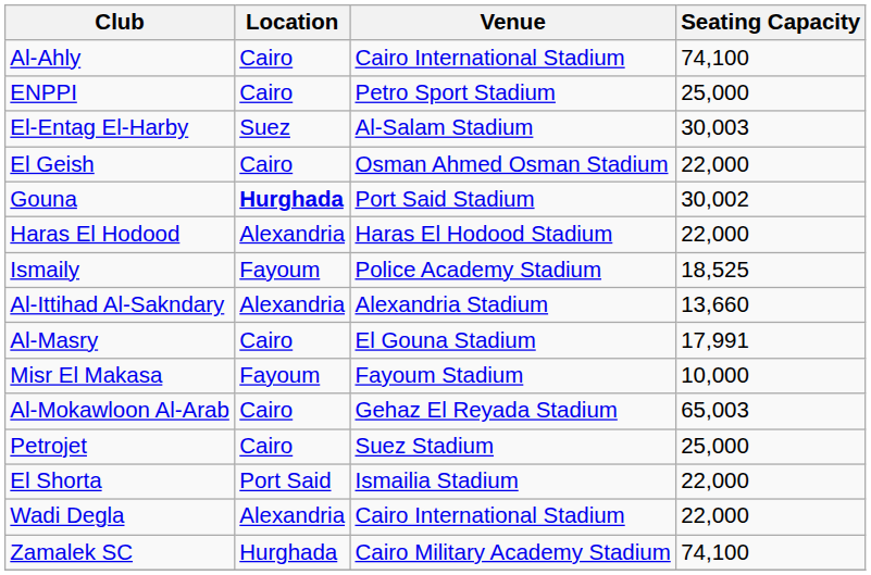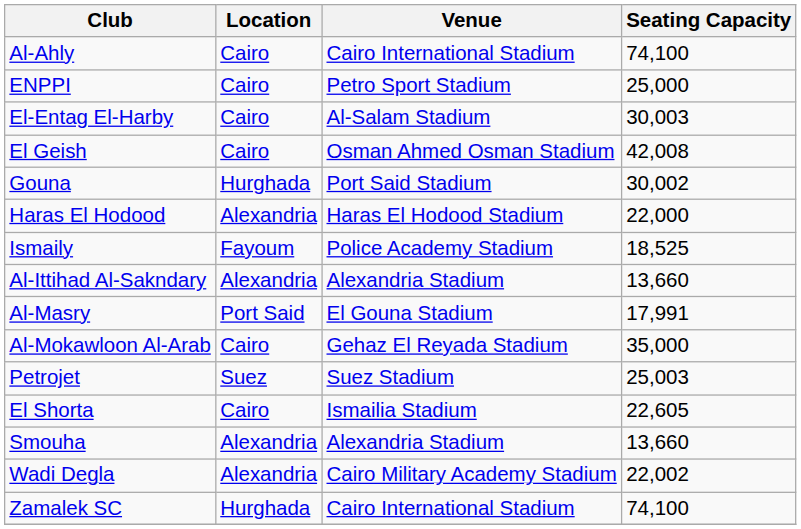El-Entag El-Harby | Location: Suez -> Cairo
El Geish | Seating Capacity: 22,000 -> 42,008
Gouna | Location: bold -> normal
Al-Masry | Location: Cairo -> Port Said
- row: Misr El Makasa | Fayoum | Fayoum Stadium | 10,000
Al-Mokawloon Al-Arab | Seating Capacity: 65,003 -> 35,000
Petrojet | Location: Cairo -> Suez
Petrojet | Seating Capacity: 25,000 -> 25,003
El Shorta | Location: Port Said -> Cairo
El Shorta | Seating Capacity: 22,000 -> 22,605
+ row: Smouha | Alexandria | Alexandria Stadium | 13,660
Wadi Degla | Venue: Cairo International Stadium -> Cairo Military Academy Stadium
Wadi Degla | Seating Capacity: 22,000 -> 22,002
Zamalek SC | Venue: Cairo Military Academy Stadium -> Cairo International Stadium
